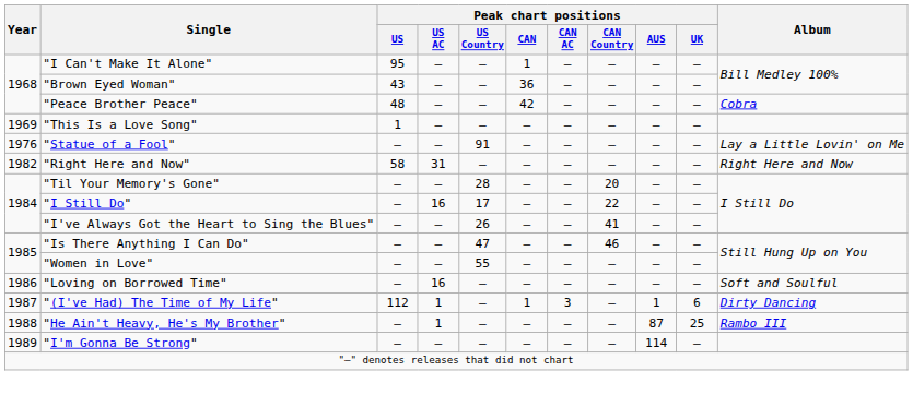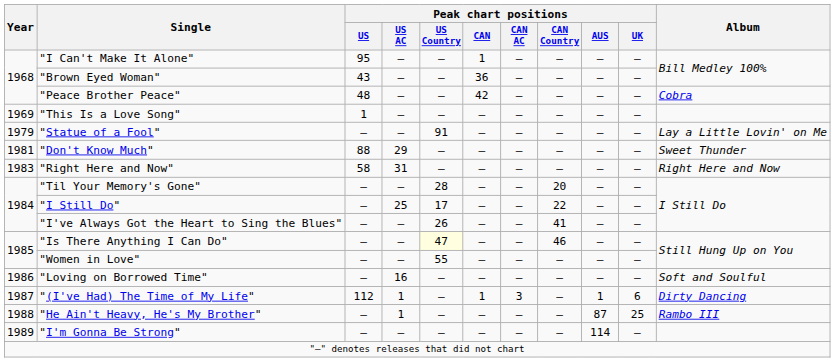"Statue of a Fool" | Year: 1976 -> 1979
+ row: 1981 | "Don't Know Much" | 88 | 29 | — | — | — | — | — | — | Sweet Thunder
"Right Here and Now" | Year: 1982 -> 1983
"I Still Do" | Peak chart positions / US AC: 16 -> 25
"Is There Anything I Can Do" | Peak chart positions / US Country: no background -> lightyellow background
